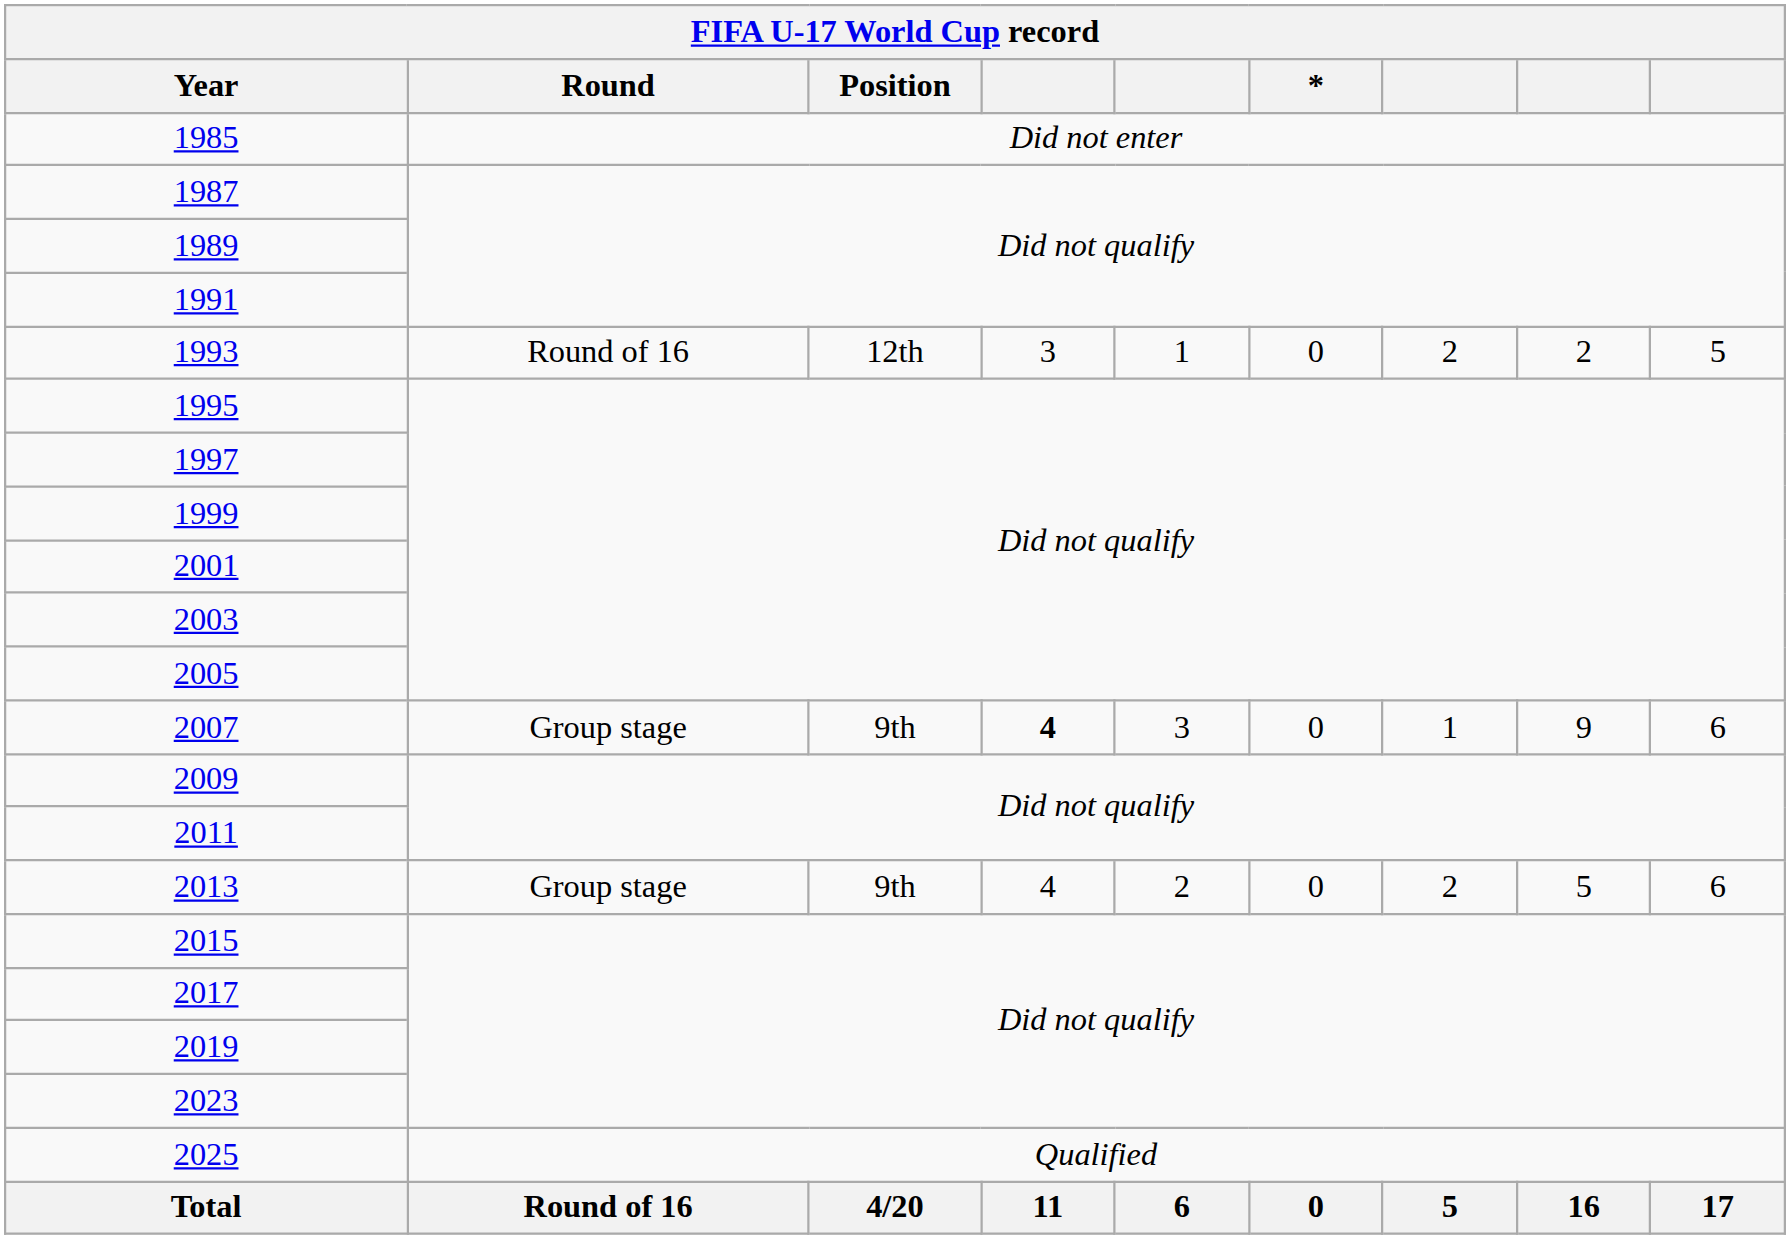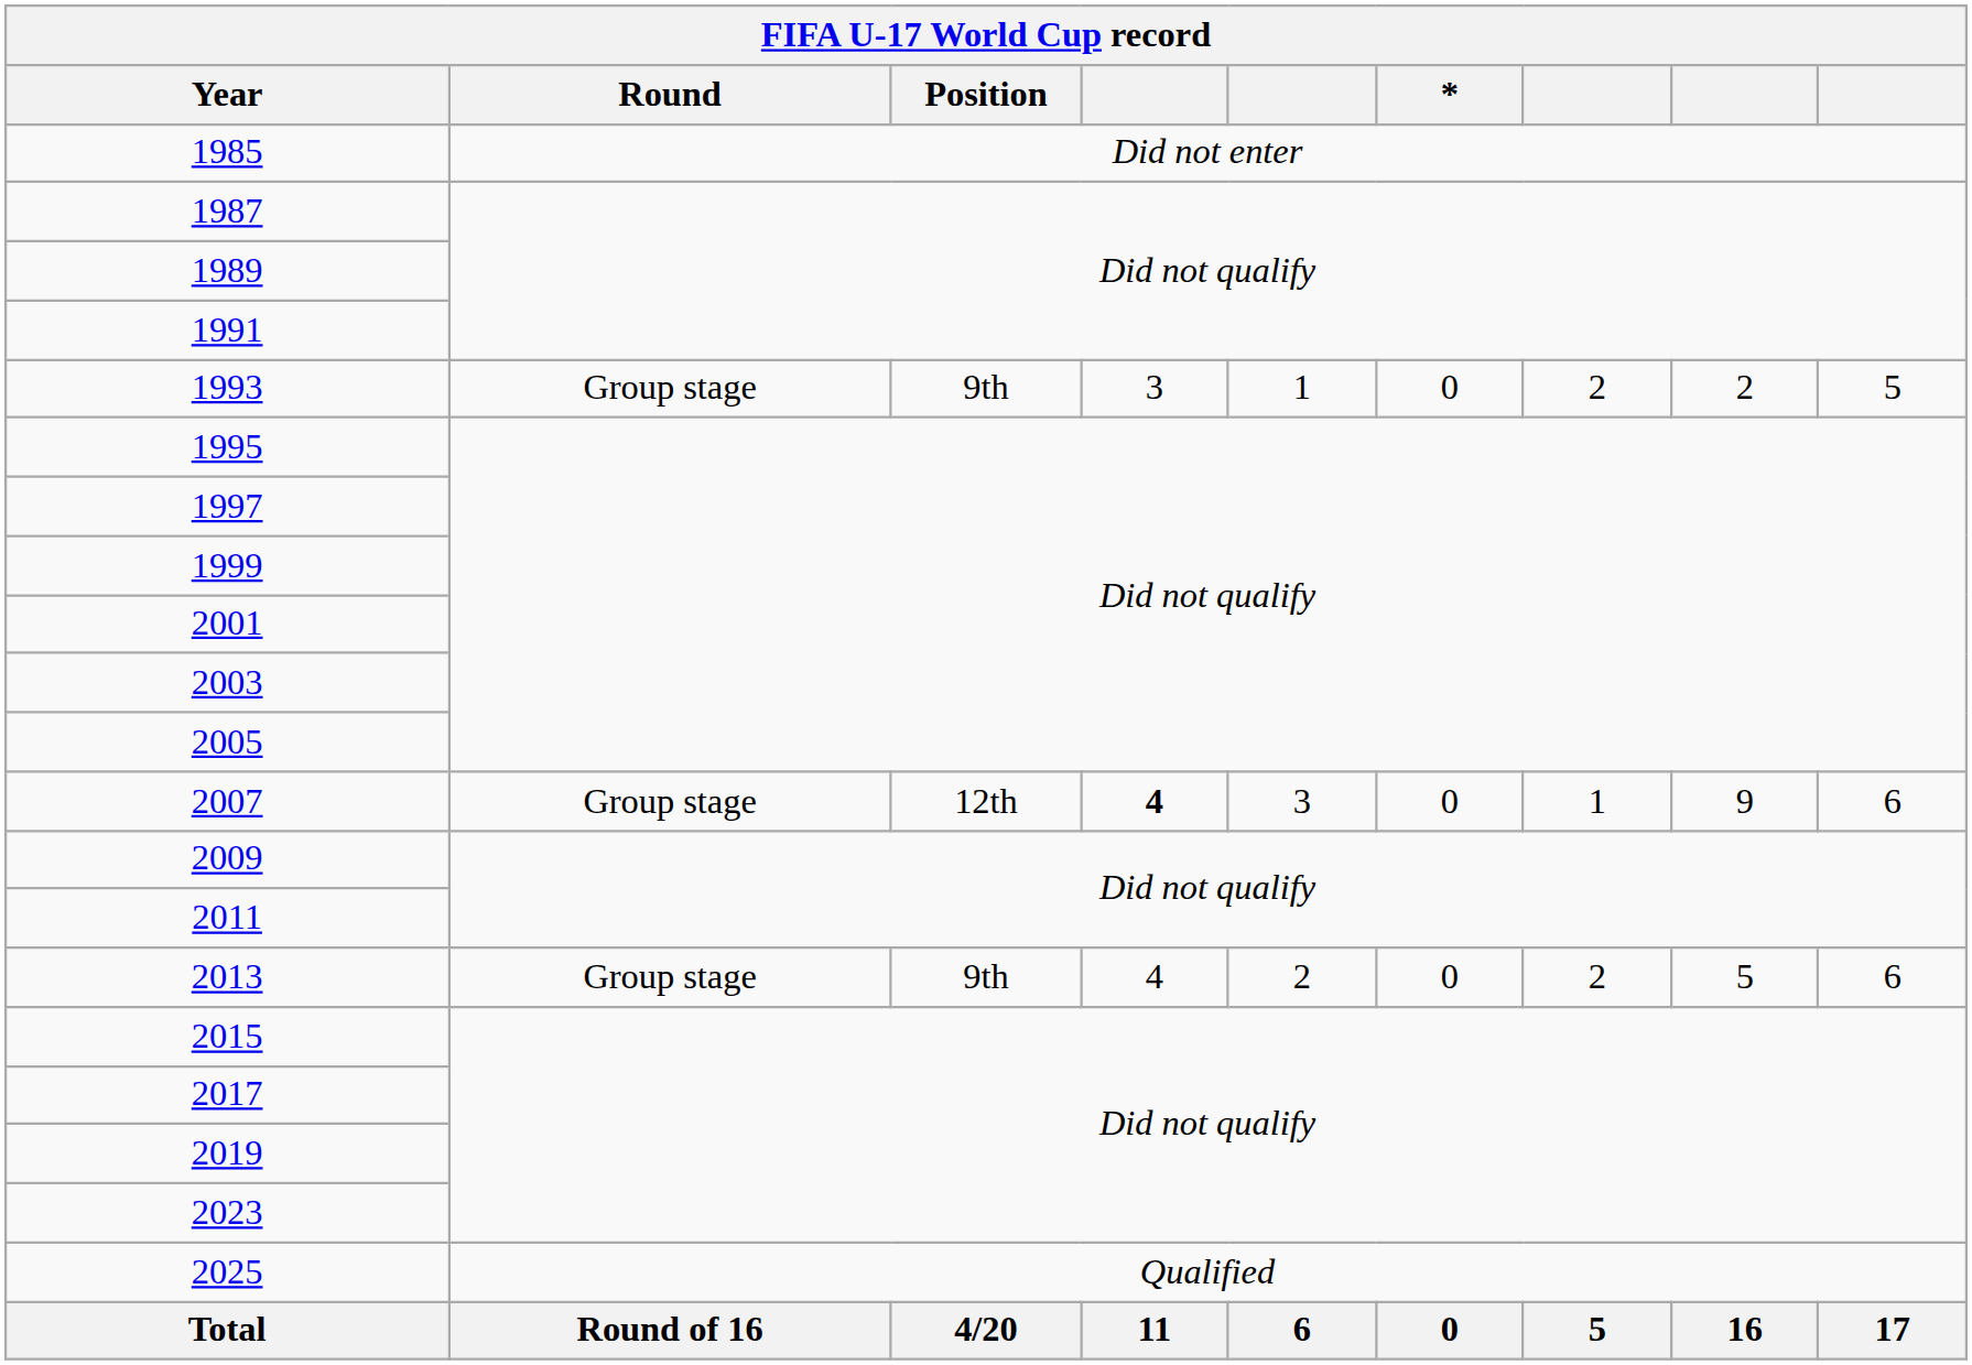1993 | Round: Round of 16 -> Group stage
1993 | Position: 12th -> 9th
2007 | Position: 9th -> 12th
